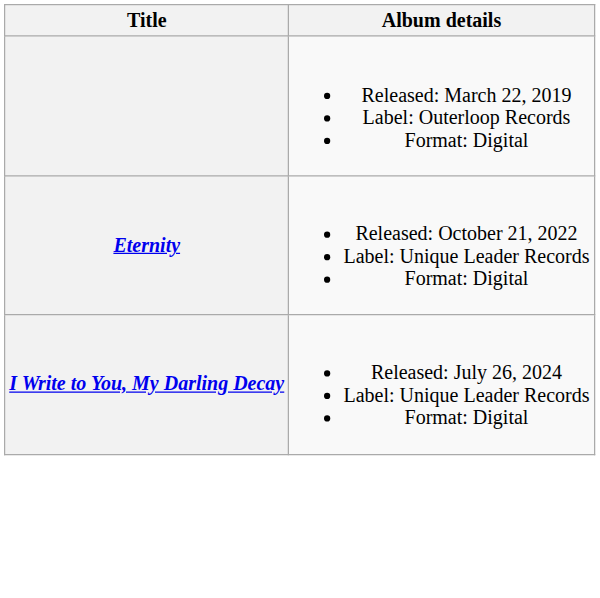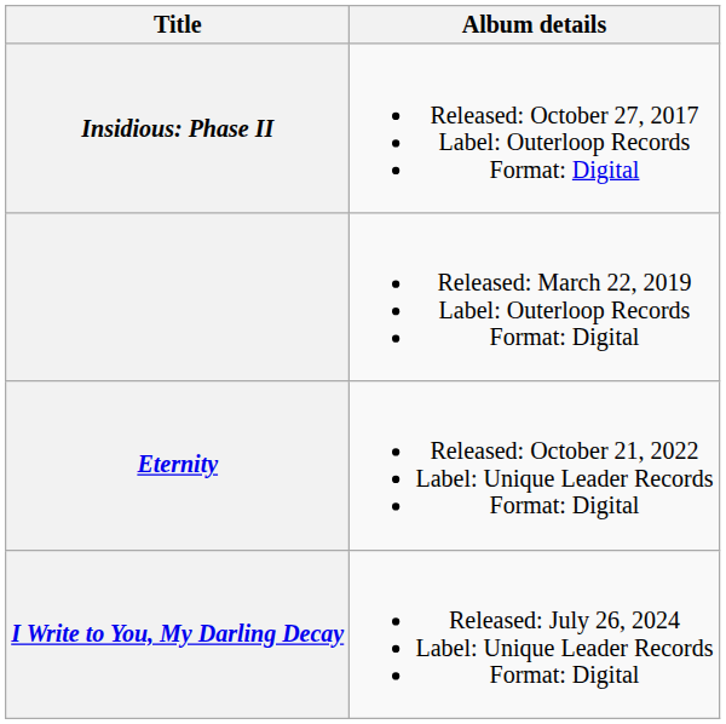+ row: Insidious: Phase II | Released: October 27, 2017 Label: Outerloop Records Format: Digital
